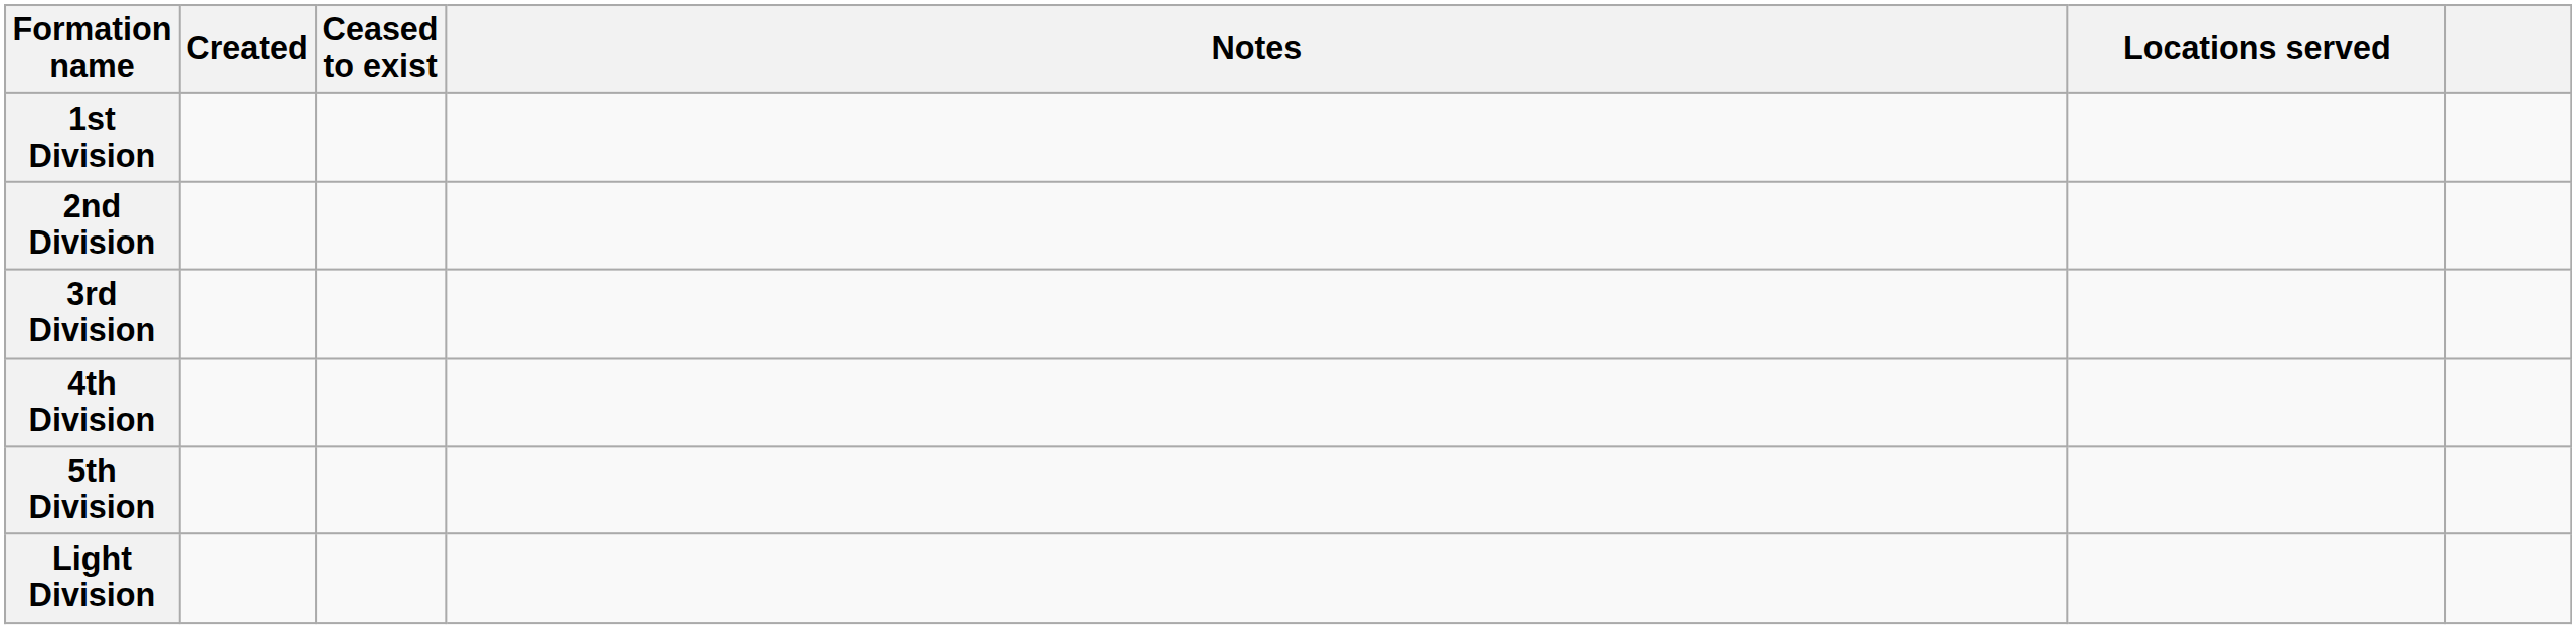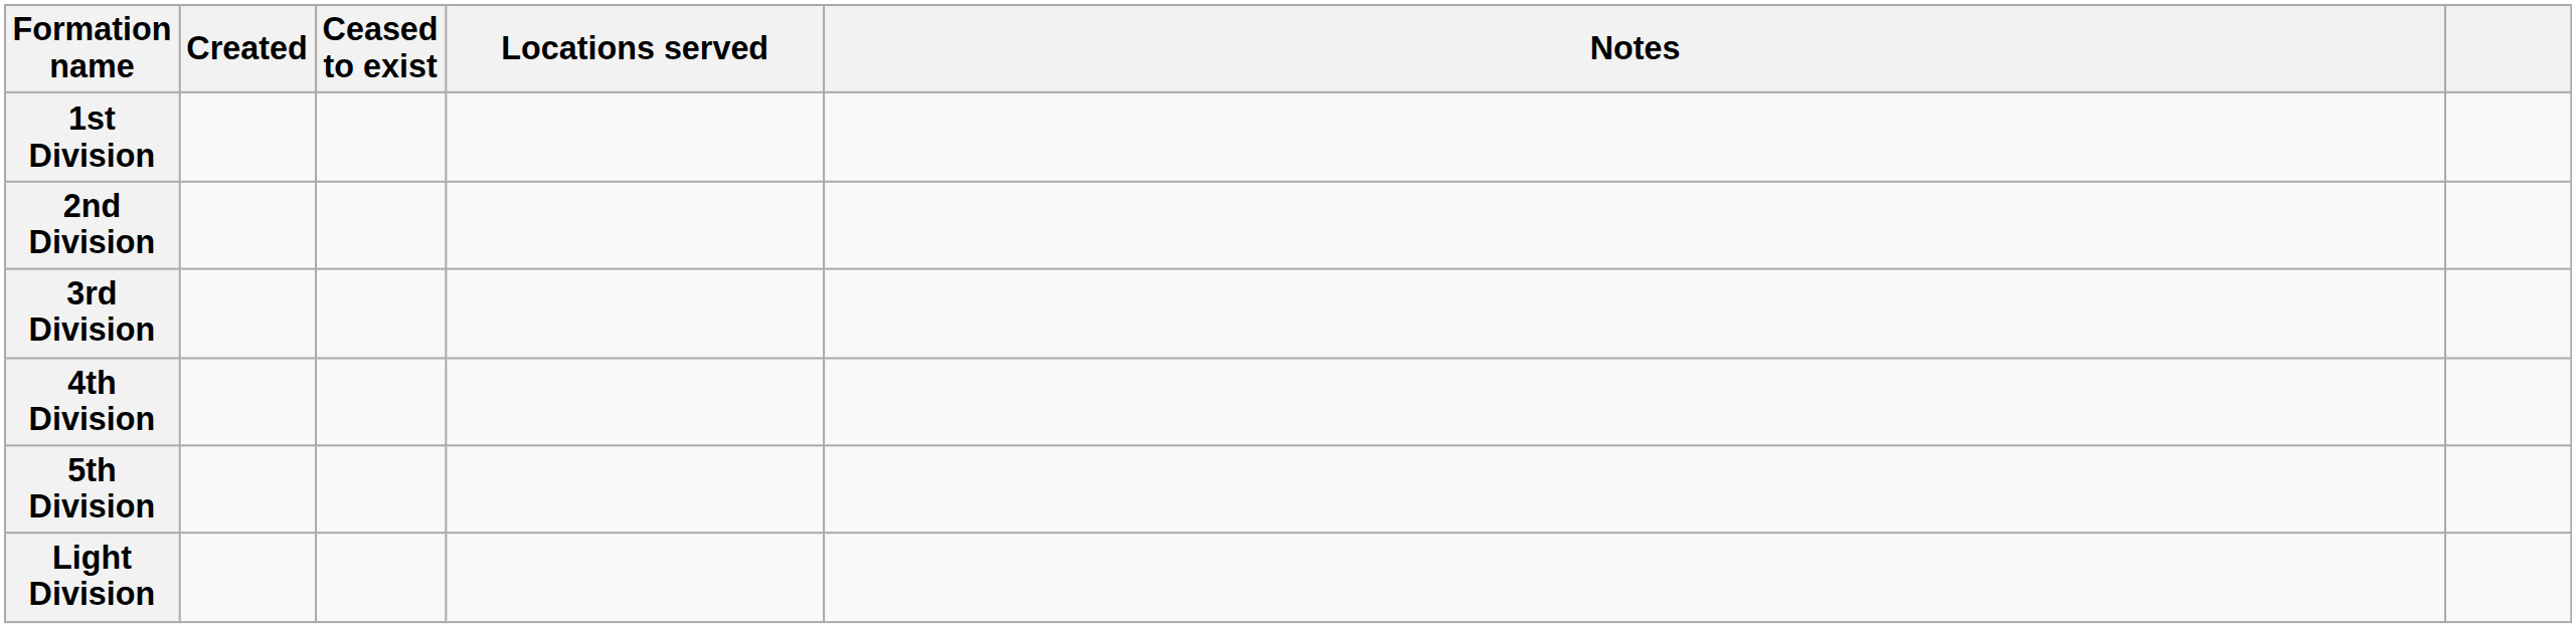columns swapped: Locations served <-> Notes
